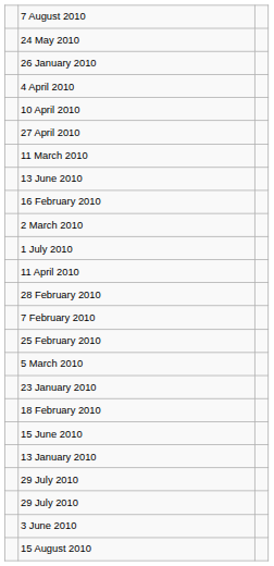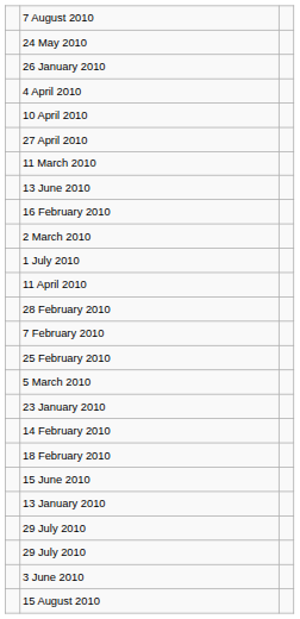+ row: 14 February 2010
